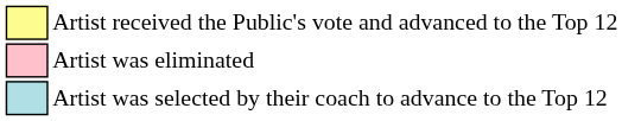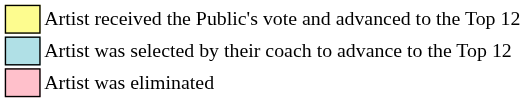rows swapped: Artist was selected by their coach to advance to the Top 12 <-> Artist was eliminated
